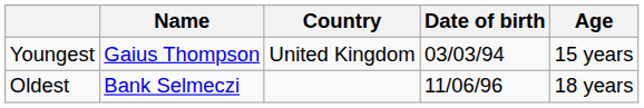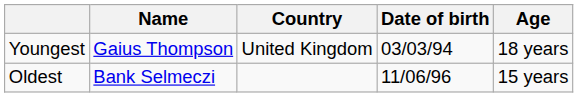Youngest | Age: 15 years -> 18 years
Oldest | Age: 18 years -> 15 years
